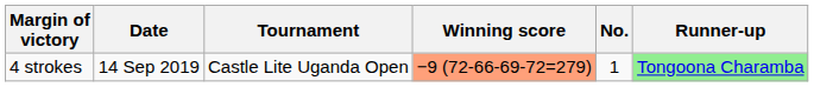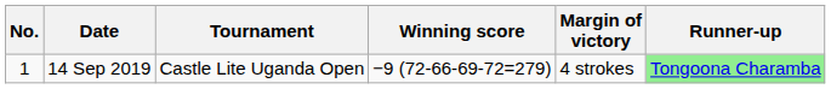columns swapped: No. <-> Margin of victory
14 Sep 2019 | Winning score: lightsalmon background -> no background
